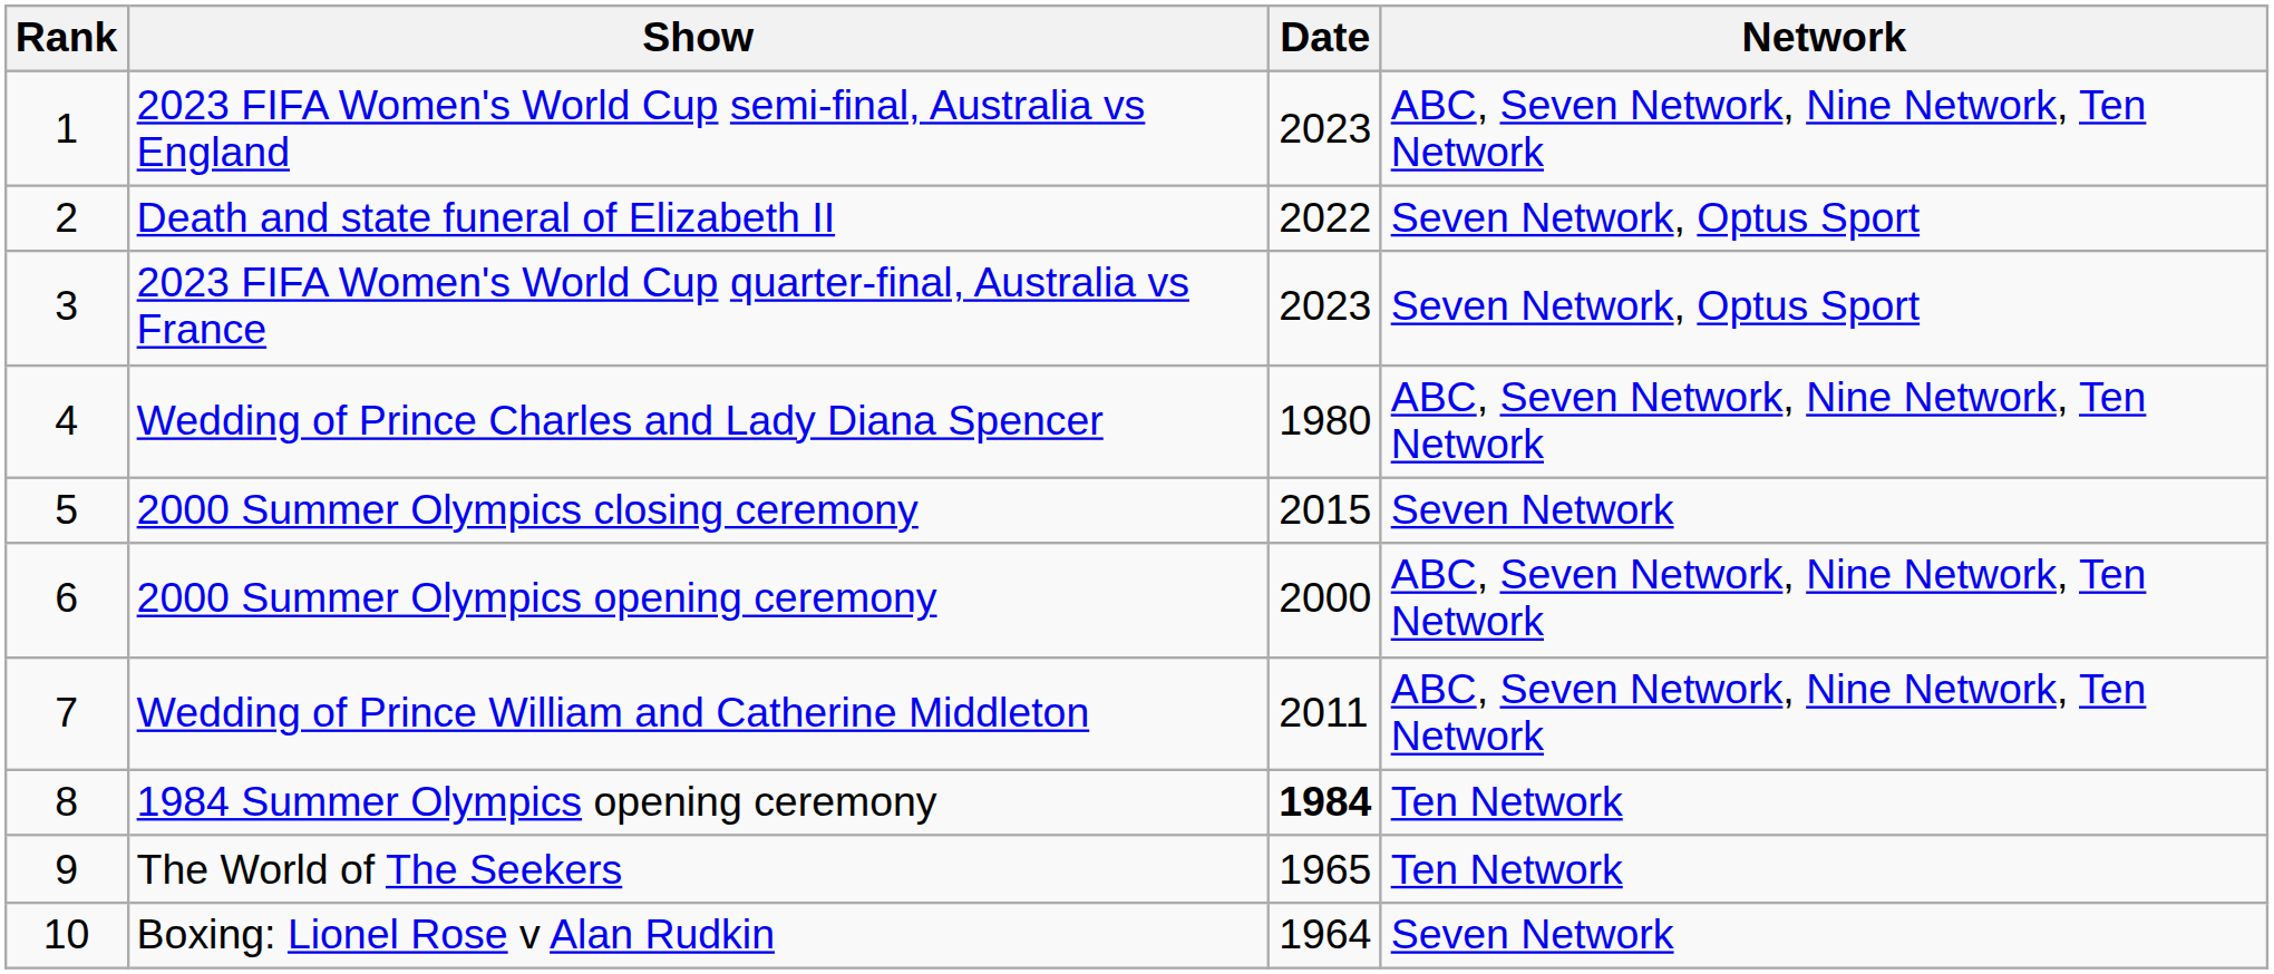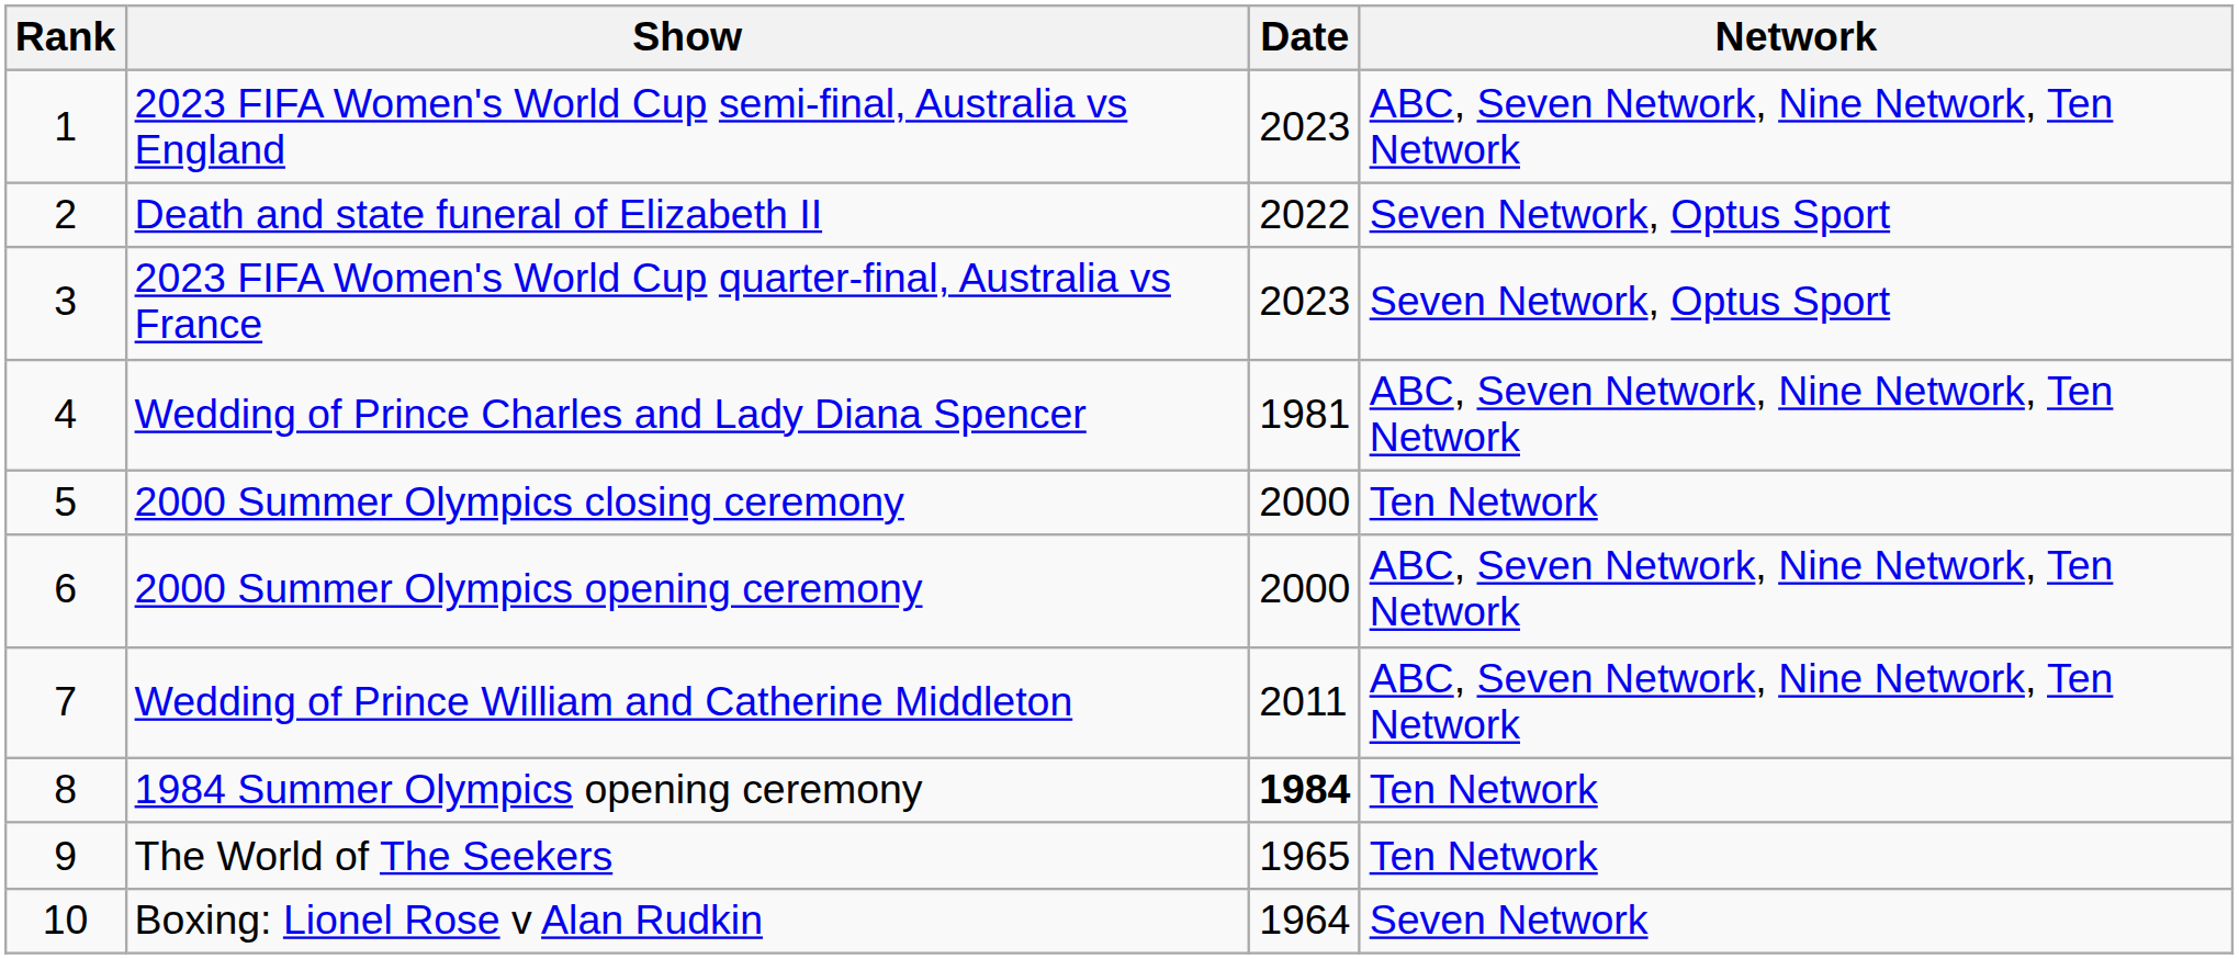Wedding of Prince Charles and Lady Diana Spencer | Date: 1980 -> 1981
2000 Summer Olympics closing ceremony | Date: 2015 -> 2000
2000 Summer Olympics closing ceremony | Network: Seven Network -> Ten Network
